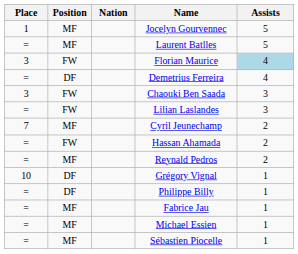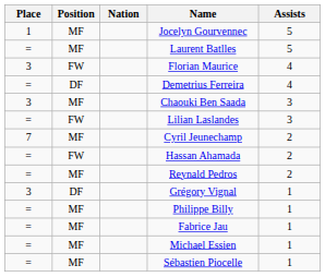Florian Maurice | Assists: lightblue background -> no background
Chaouki Ben Saada | Position: FW -> MF
Grégory Vignal | Place: 10 -> 3
Philippe Billy | Position: DF -> MF
